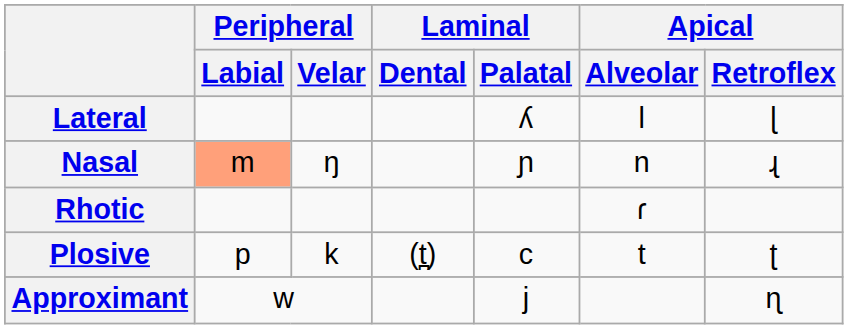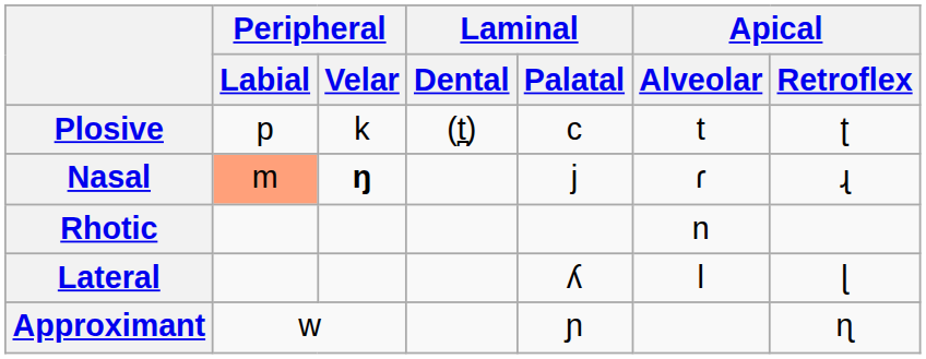rows swapped: Plosive <-> Lateral
Nasal | Peripheral / Velar: normal -> bold
Nasal | Laminal / Palatal: ɲ -> j
Nasal | Apical / Alveolar: n -> ɾ
Rhotic | Apical / Alveolar: ɾ -> n
Approximant | Laminal / Palatal: j -> ɲ
